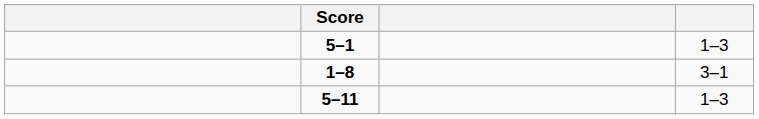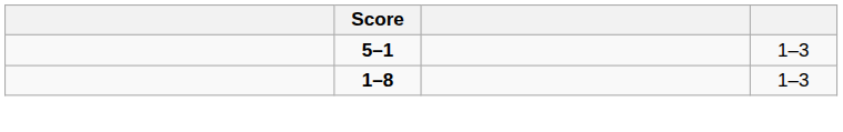1–8 | column 4: 3–1 -> 1–3
- row: 5–11 | 1–3
